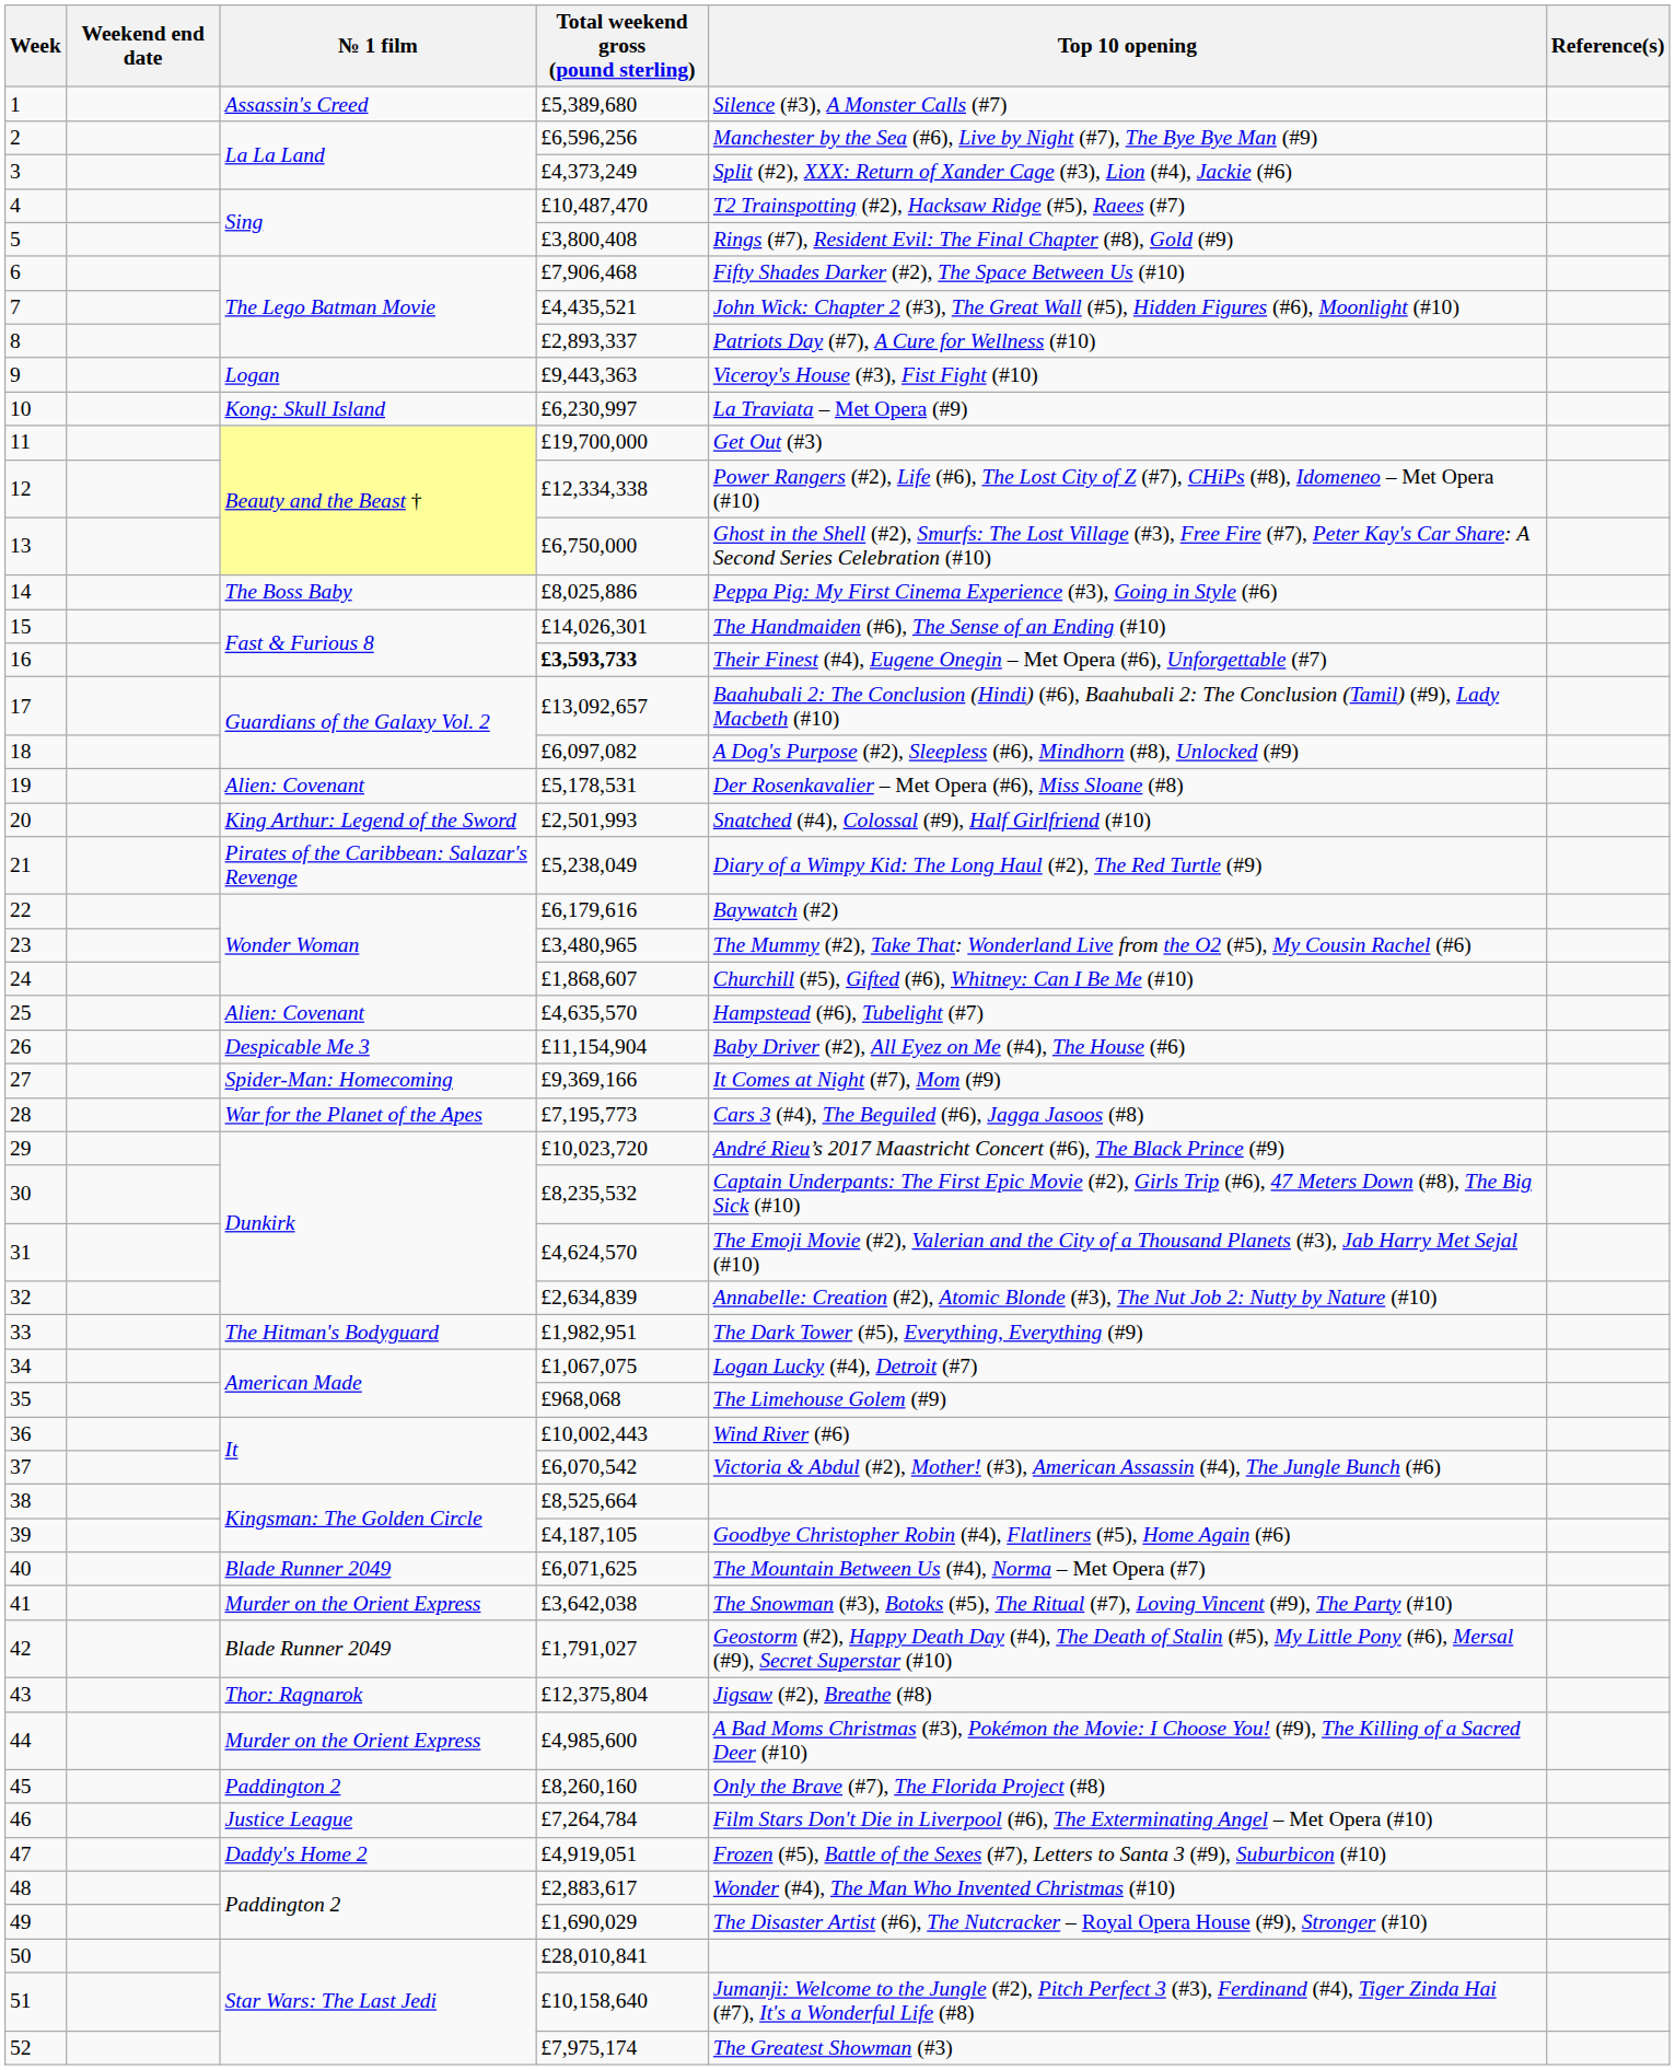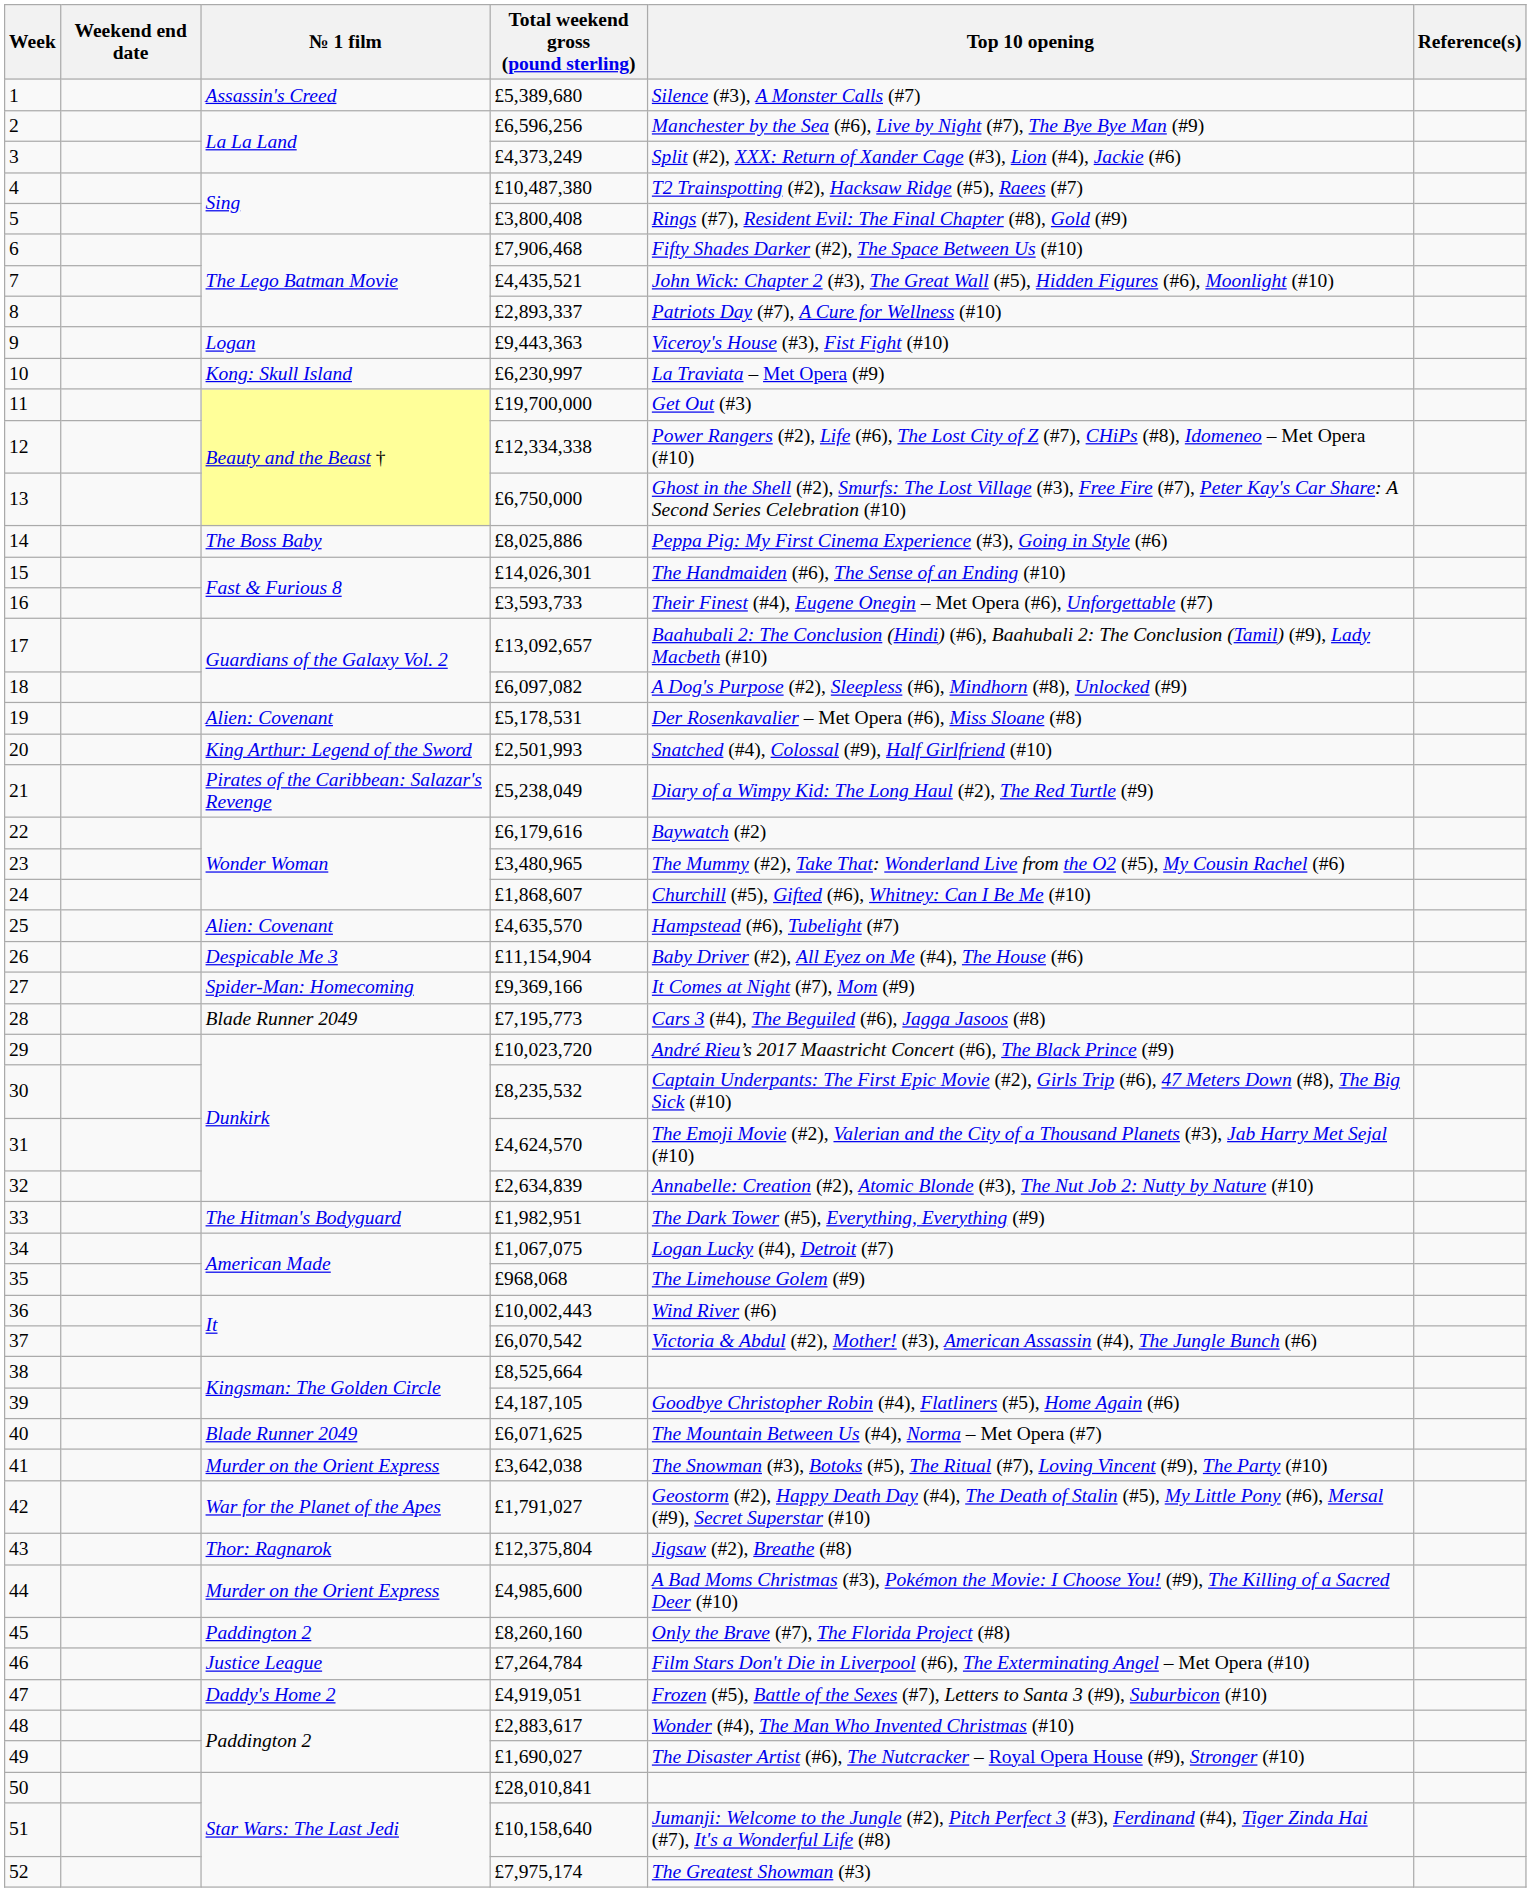4 | Total weekend gross (pound sterling): £10,487,470 -> £10,487,380
16 | Total weekend gross (pound sterling): bold -> normal
28 | № 1 film: War for the Planet of the Apes -> Blade Runner 2049
42 | № 1 film: Blade Runner 2049 -> War for the Planet of the Apes
49 | Total weekend gross (pound sterling): £1,690,029 -> £1,690,027
